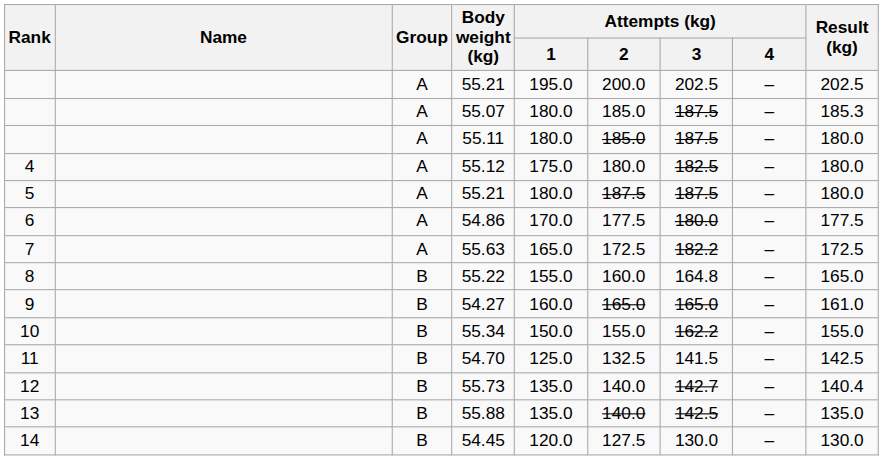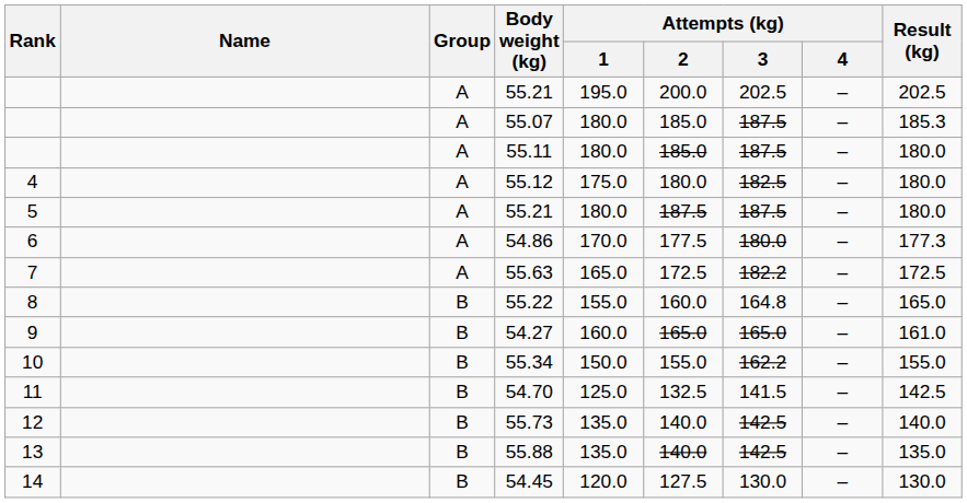54.86 | Result (kg): 177.5 -> 177.3
55.73 | Attempts (kg) / 3: 142.7 -> 142.5
55.73 | Result (kg): 140.4 -> 140.0
